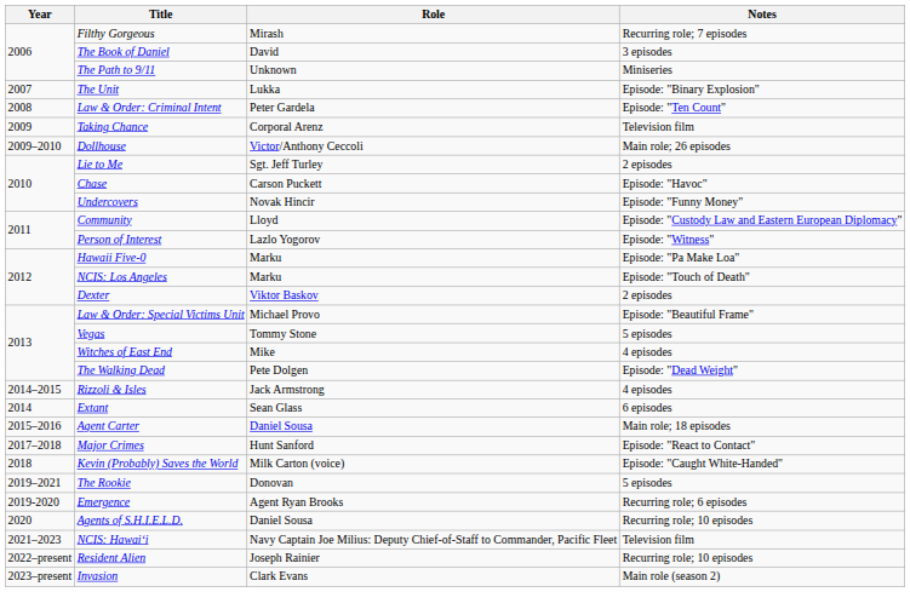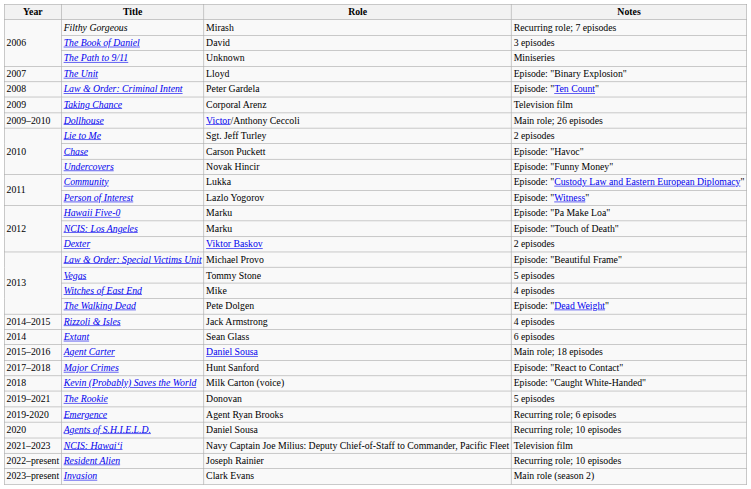The Unit | Role: Lukka -> Lloyd
Community | Role: Lloyd -> Lukka
